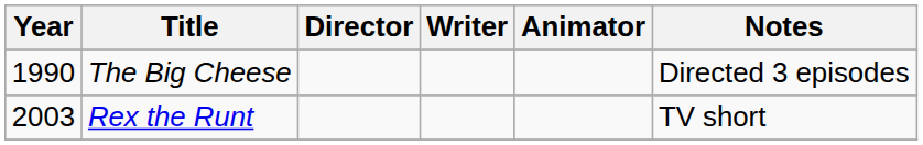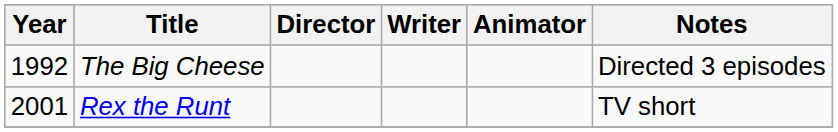The Big Cheese | Year: 1990 -> 1992
Rex the Runt | Year: 2003 -> 2001
